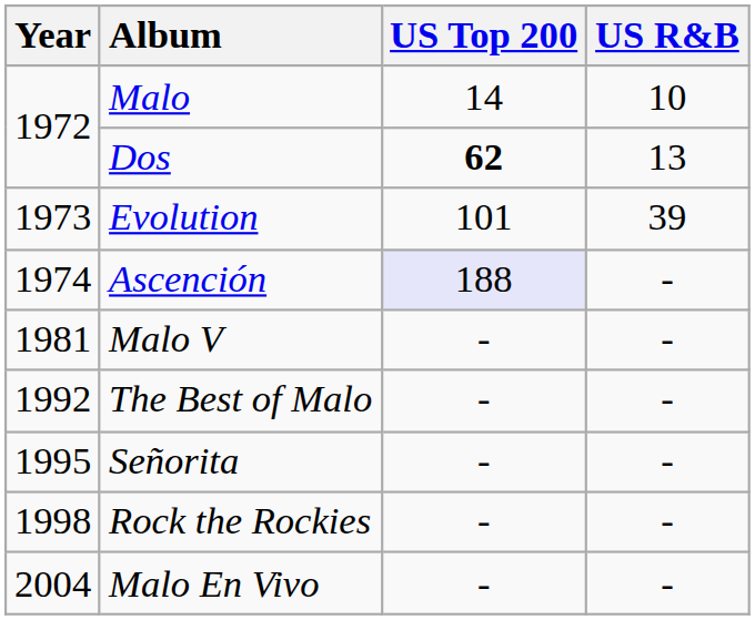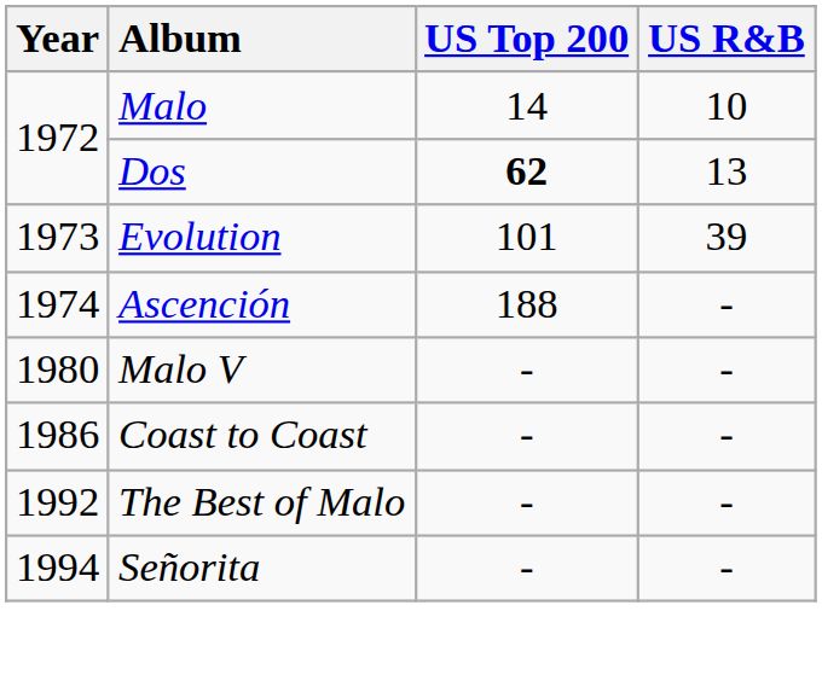Ascención | US Top 200: lavender background -> no background
Malo V | Year: 1981 -> 1980
+ row: 1986 | Coast to Coast | - | -
Señorita | Year: 1995 -> 1994
- row: 1998 | Rock the Rockies | - | -
- row: 2004 | Malo En Vivo | - | -
